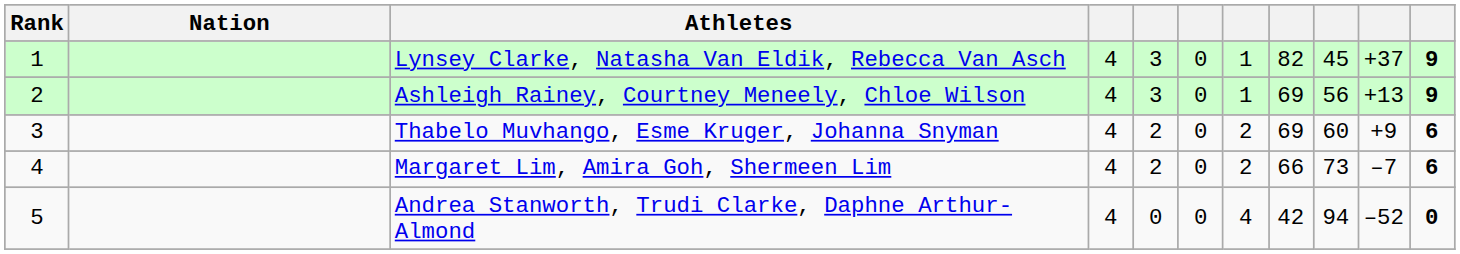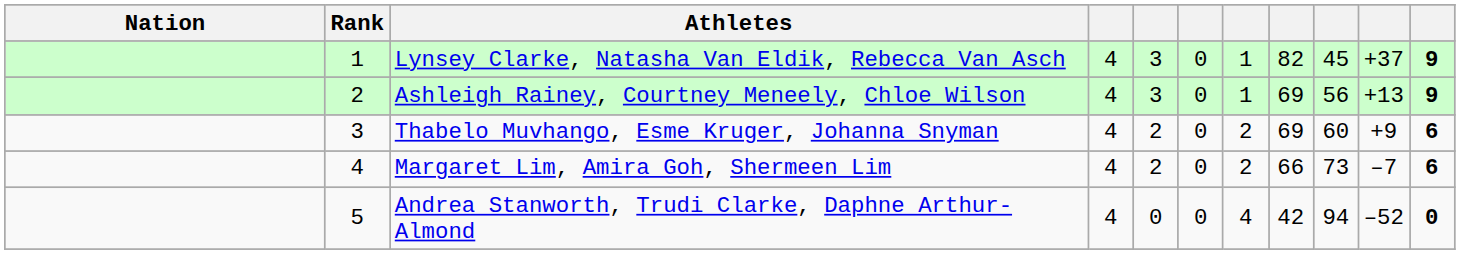columns swapped: Rank <-> Nation
